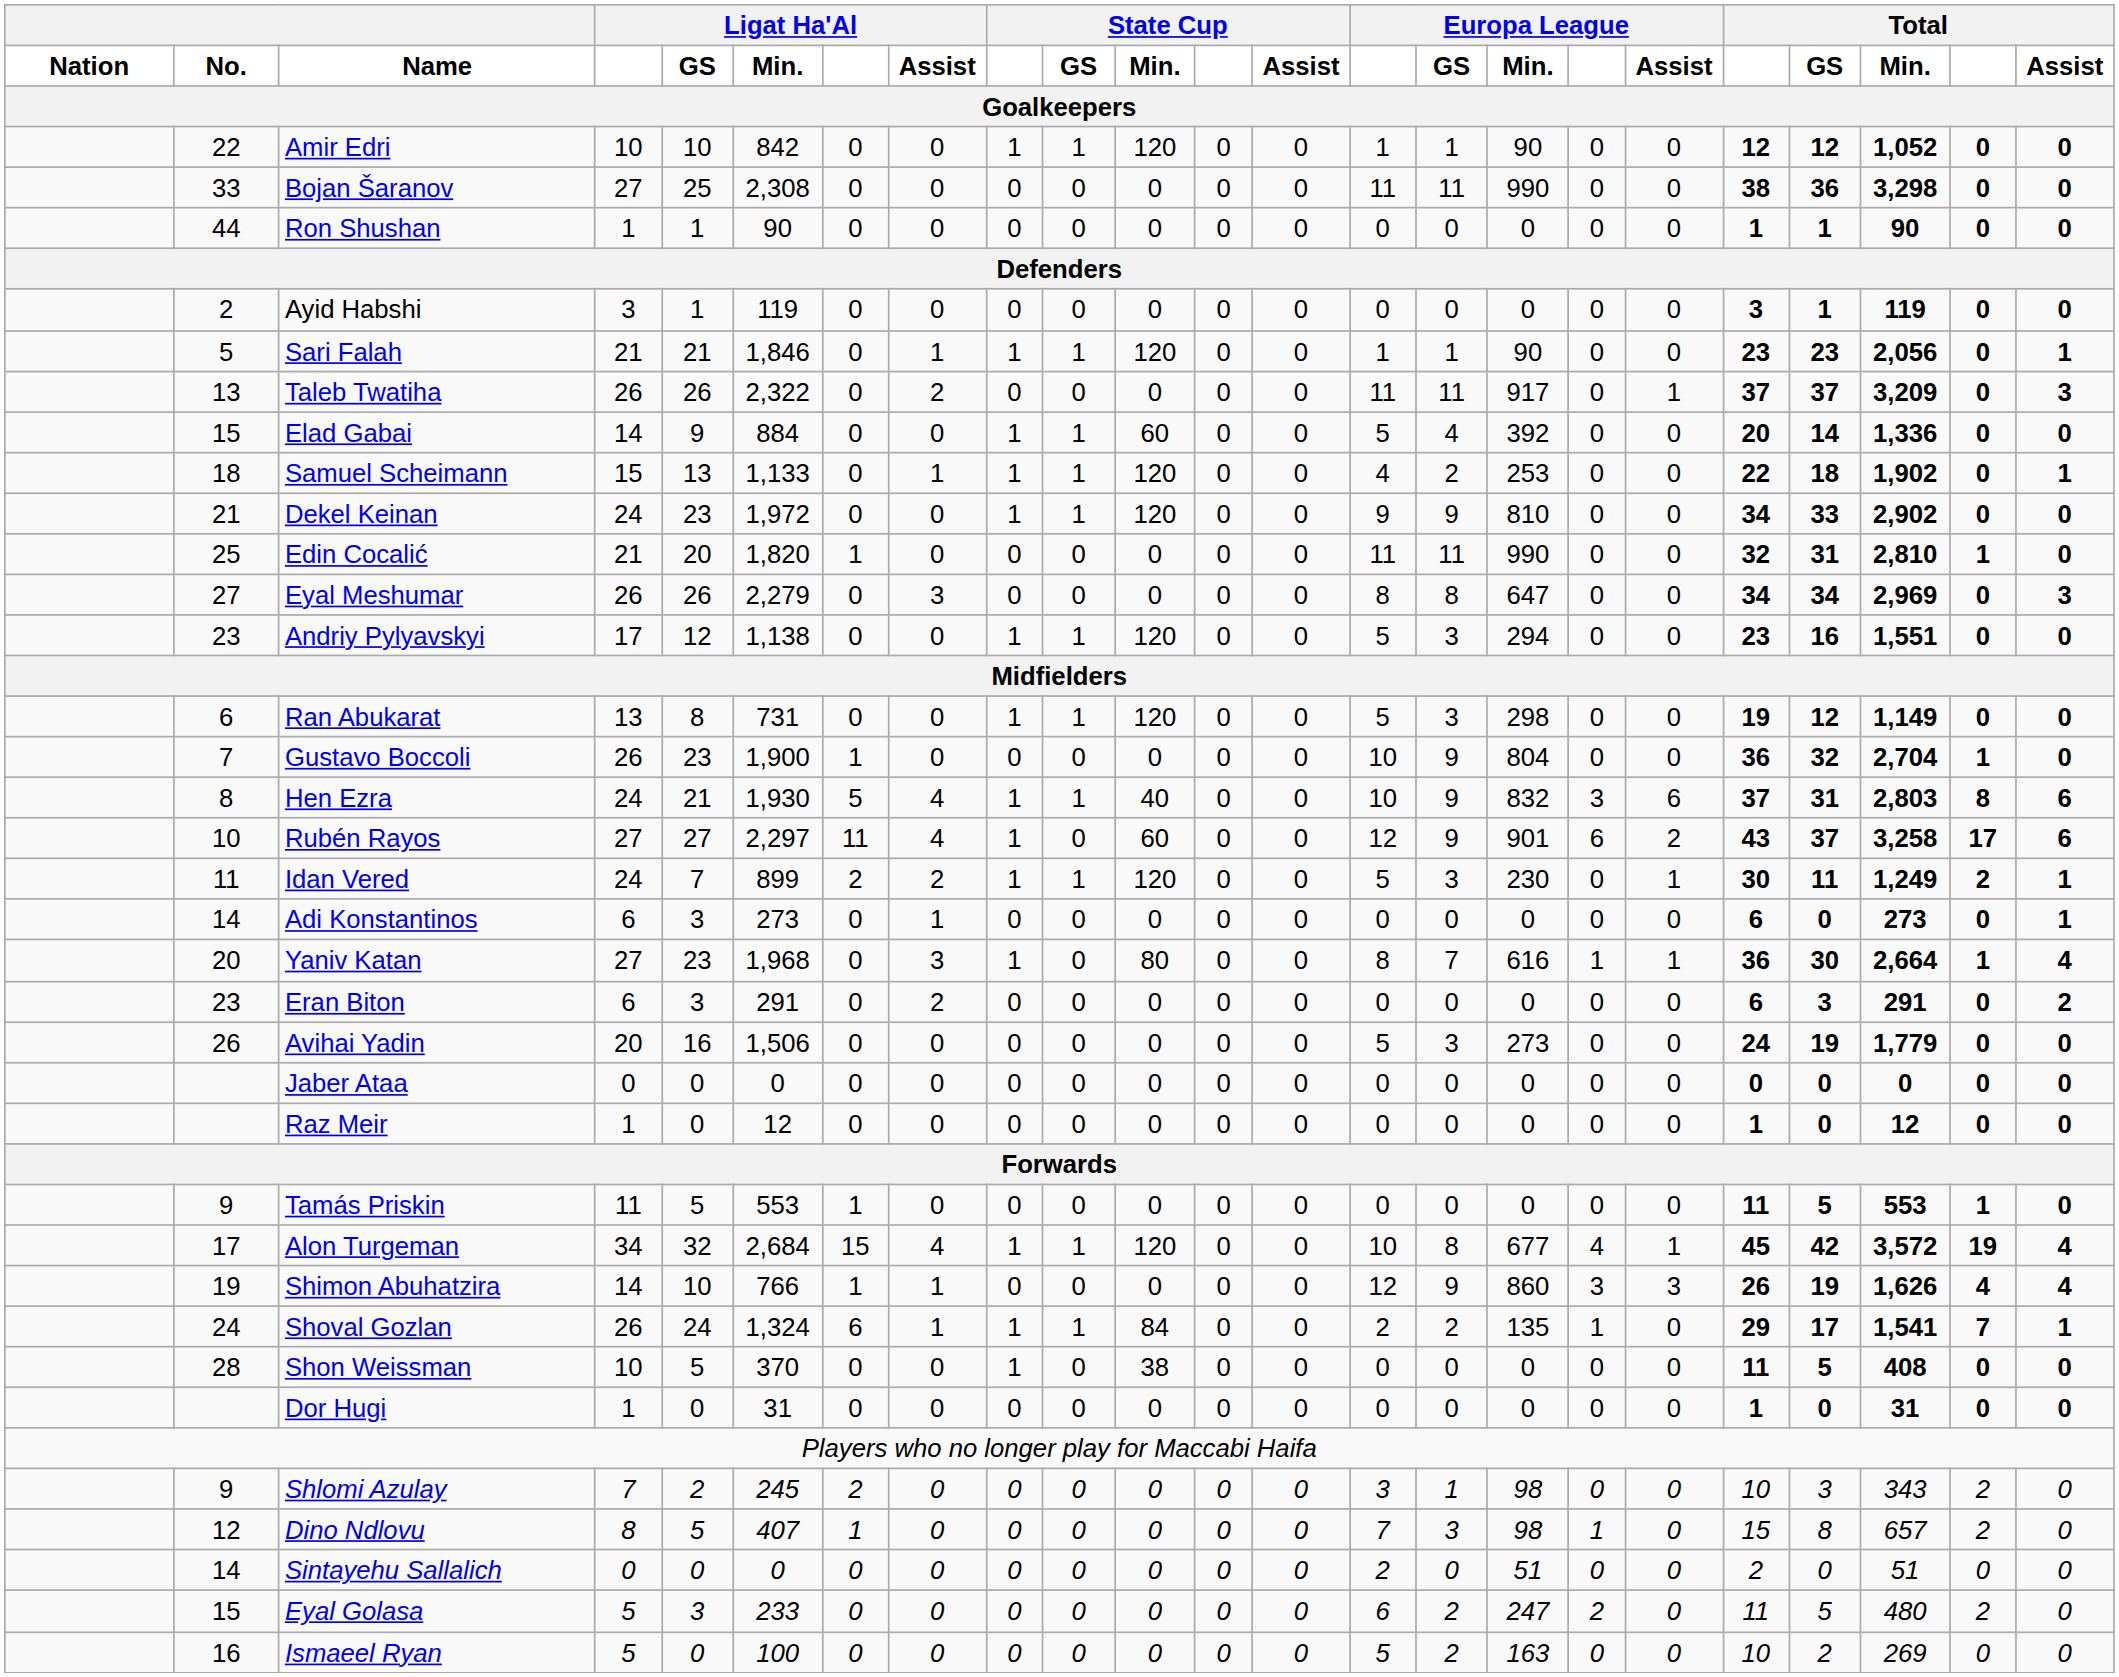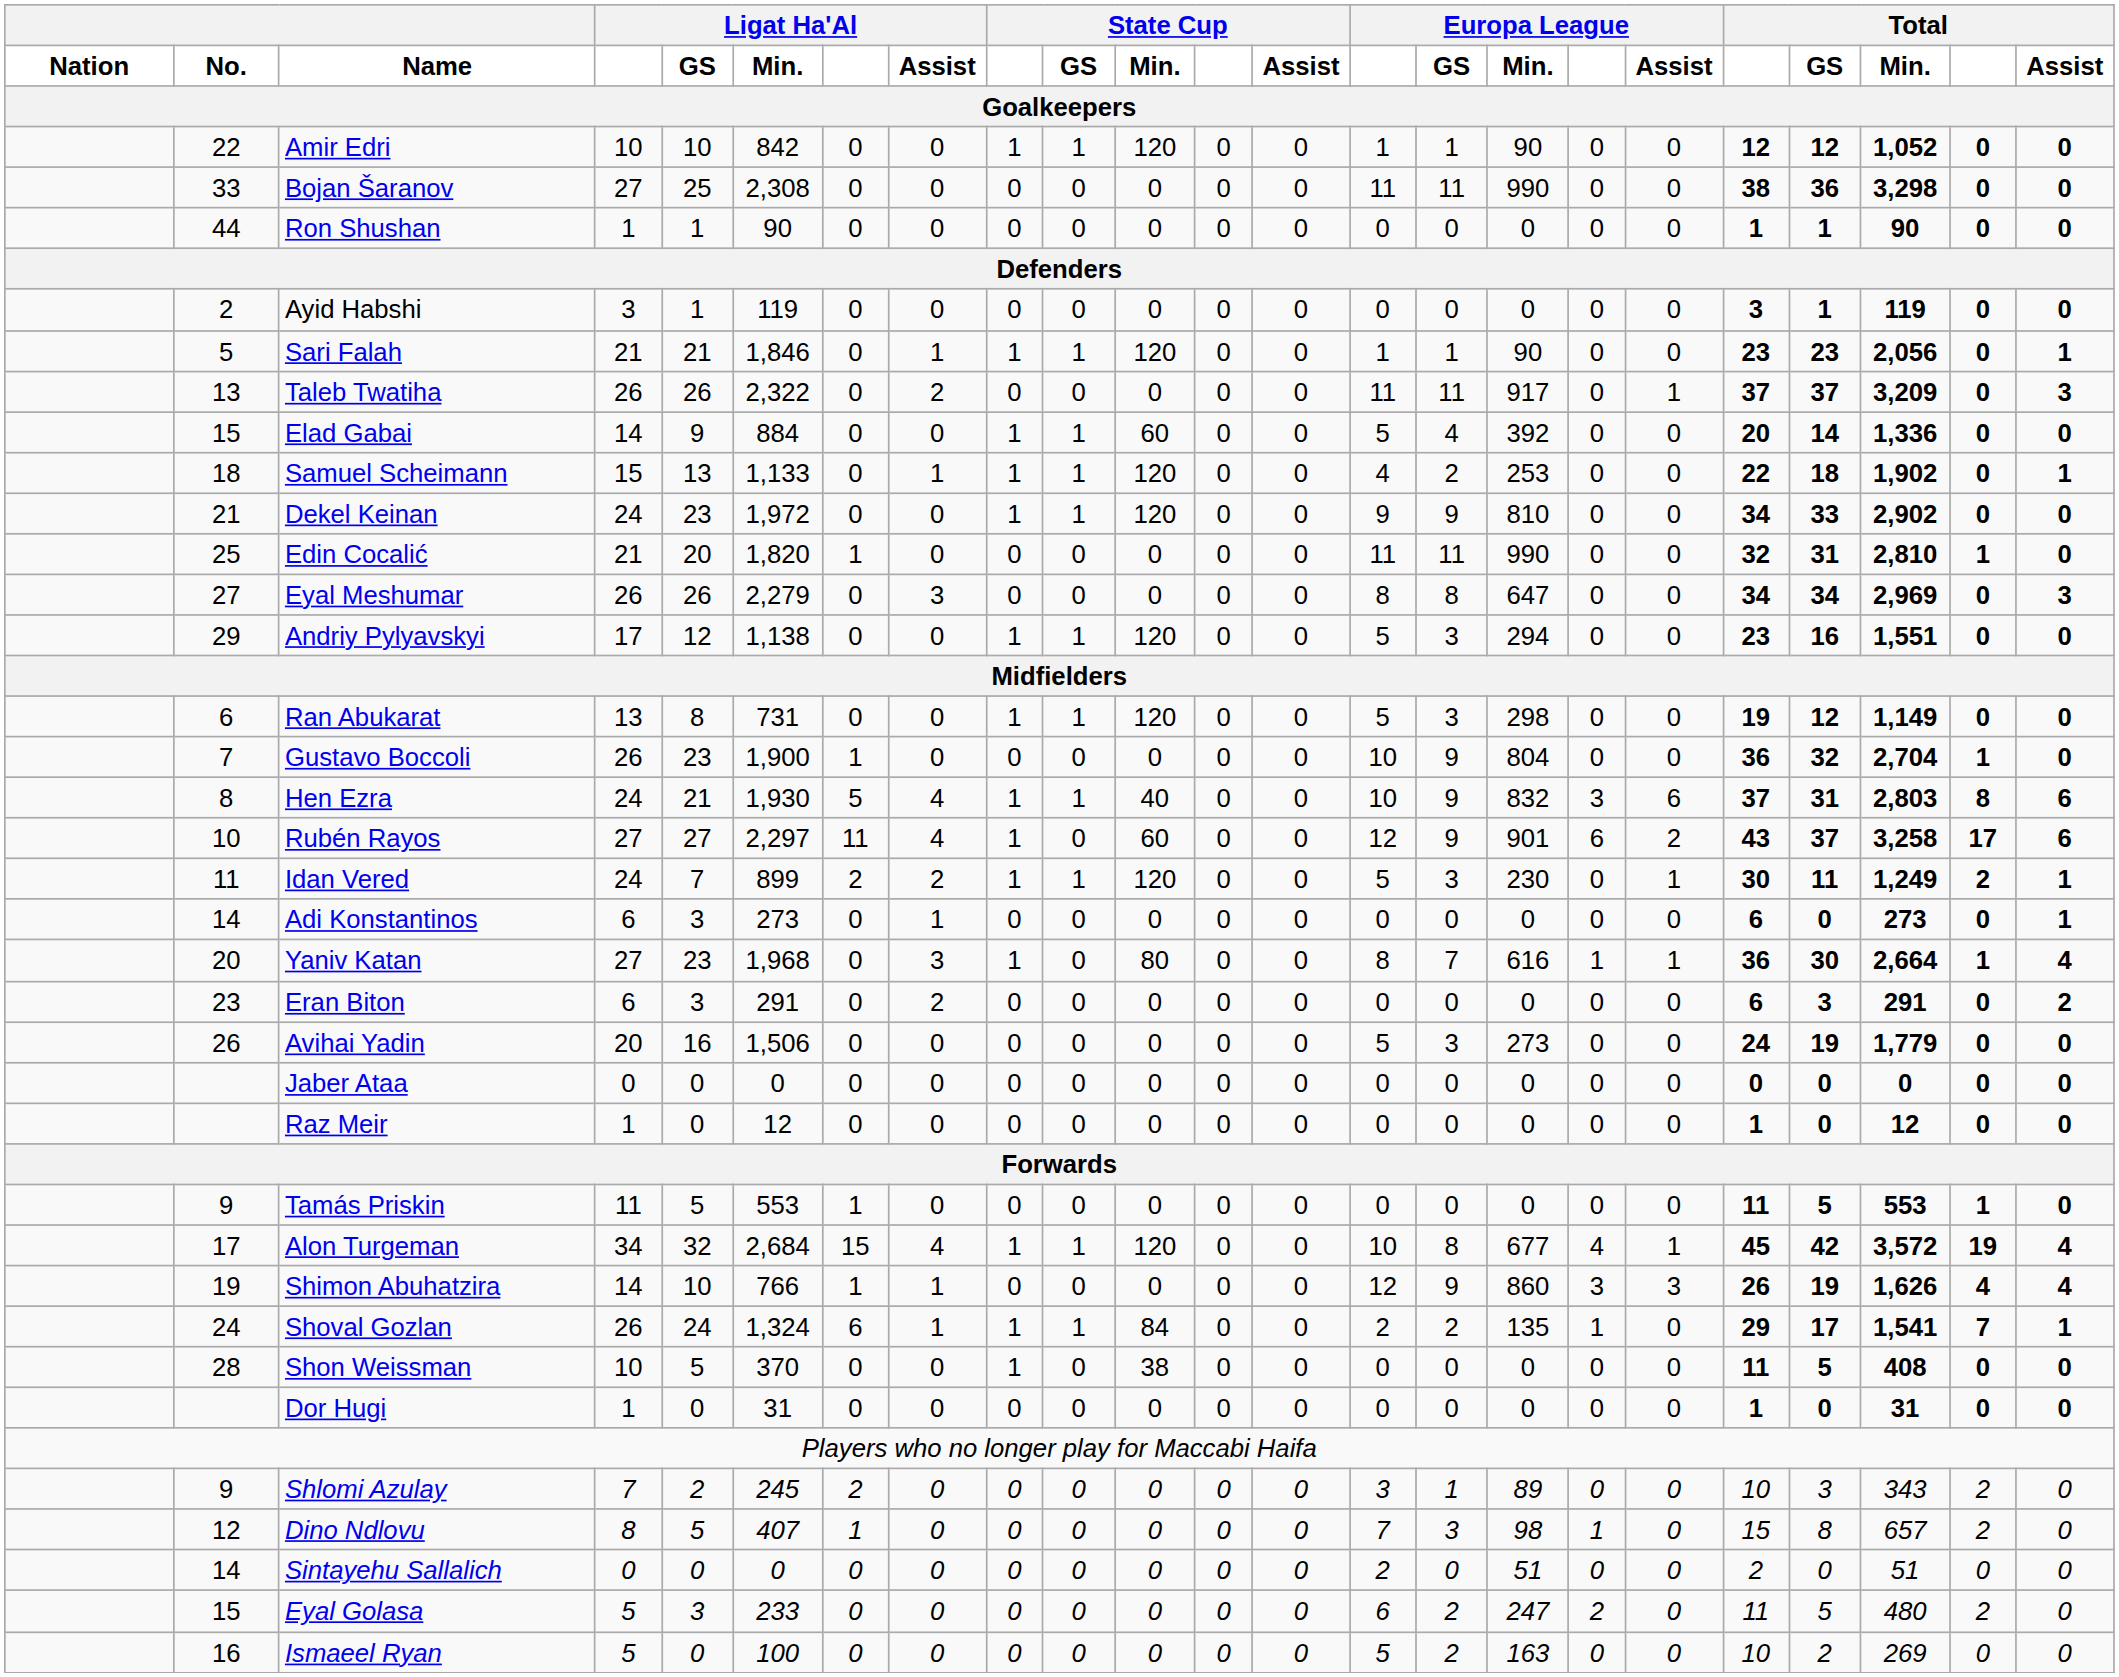Andriy Pylyavskyi | No.: 23 -> 29
Shlomi Azulay | Europa League / Min.: 98 -> 89
